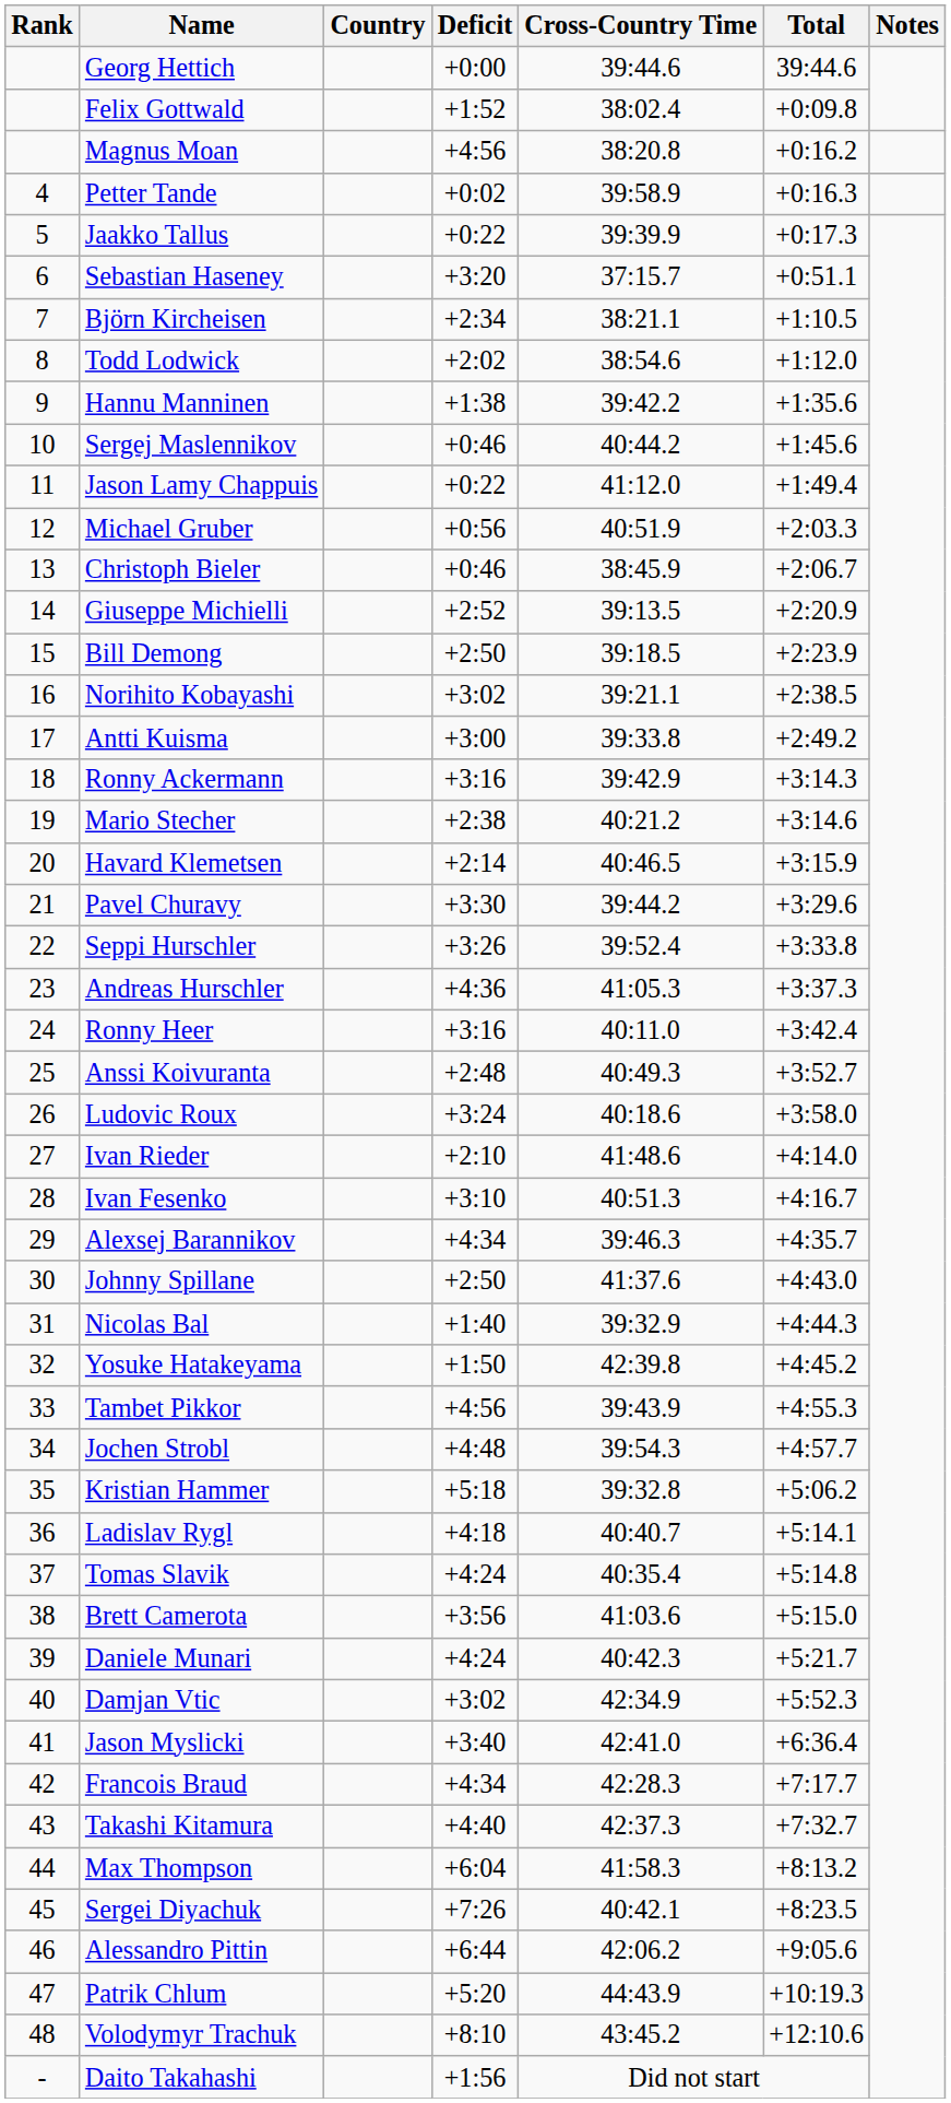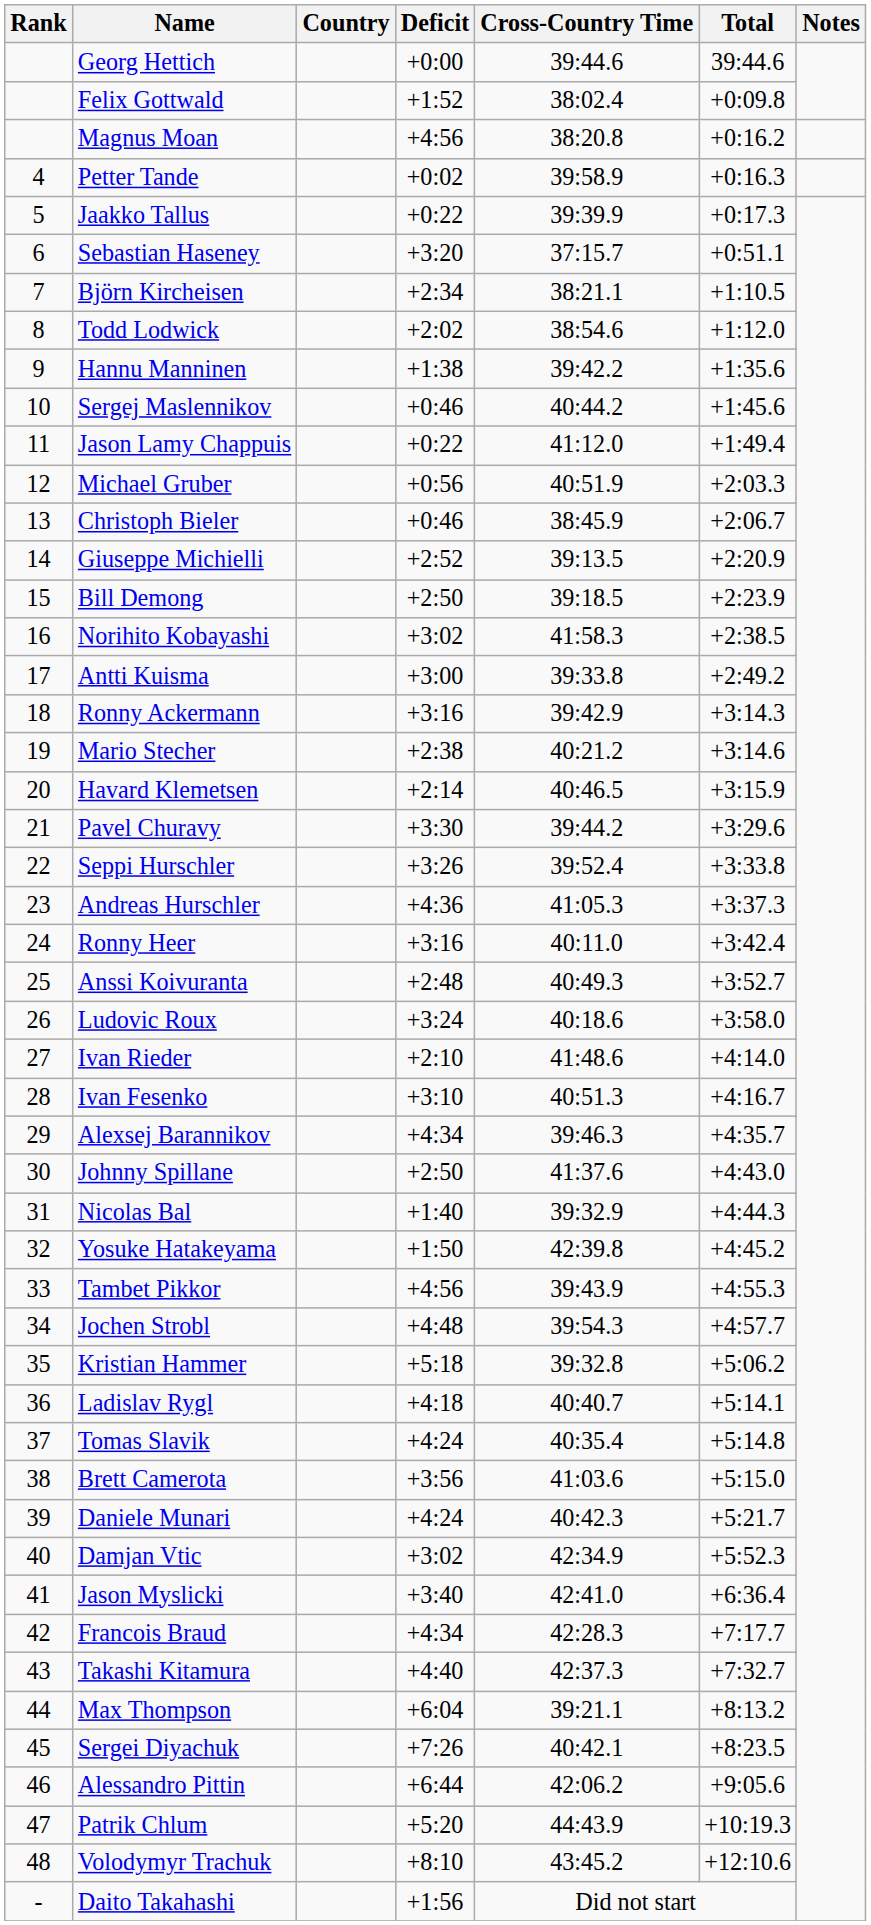Norihito Kobayashi | Cross-Country Time: 39:21.1 -> 41:58.3
Max Thompson | Cross-Country Time: 41:58.3 -> 39:21.1
